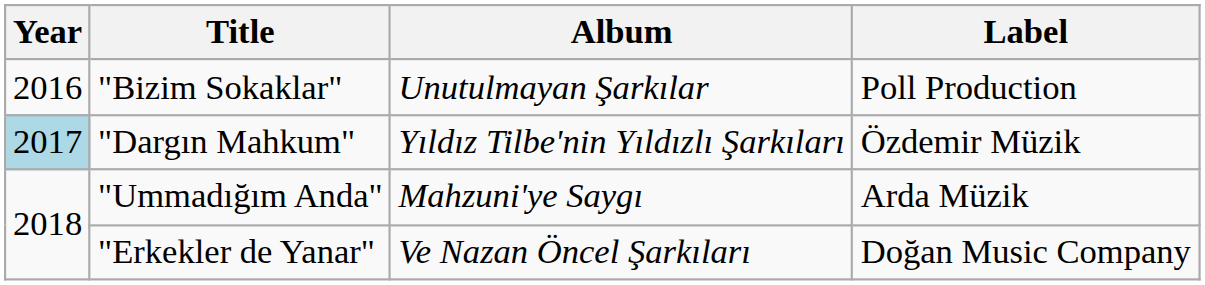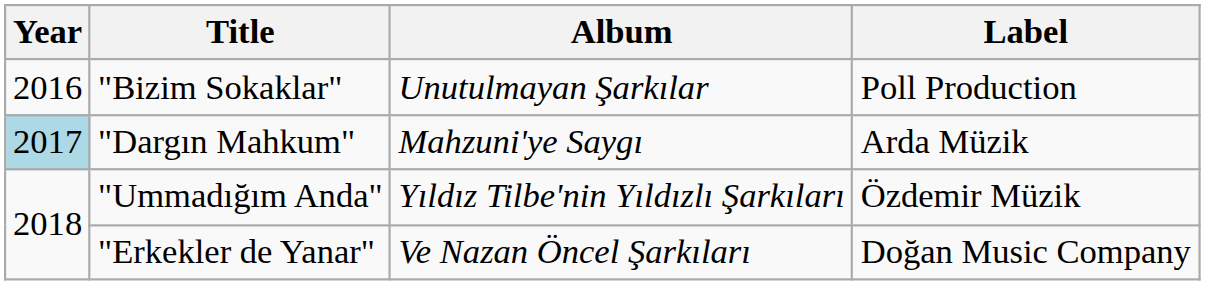"Dargın Mahkum" | Album: Yıldız Tilbe'nin Yıldızlı Şarkıları -> Mahzuni'ye Saygı
"Dargın Mahkum" | Label: Özdemir Müzik -> Arda Müzik
"Ummadığım Anda" | Album: Mahzuni'ye Saygı -> Yıldız Tilbe'nin Yıldızlı Şarkıları
"Ummadığım Anda" | Label: Arda Müzik -> Özdemir Müzik
